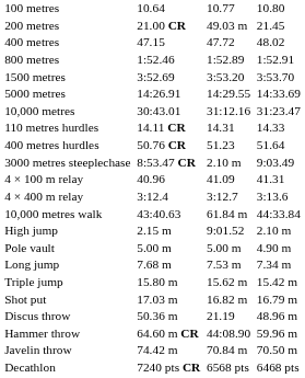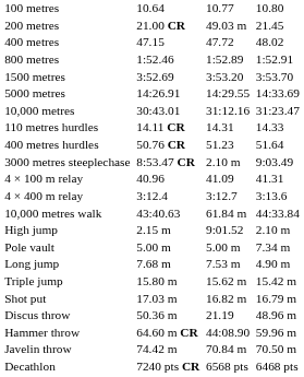Pole vault | column 7: 4.90 m -> 7.34 m
Long jump | column 7: 7.34 m -> 4.90 m
